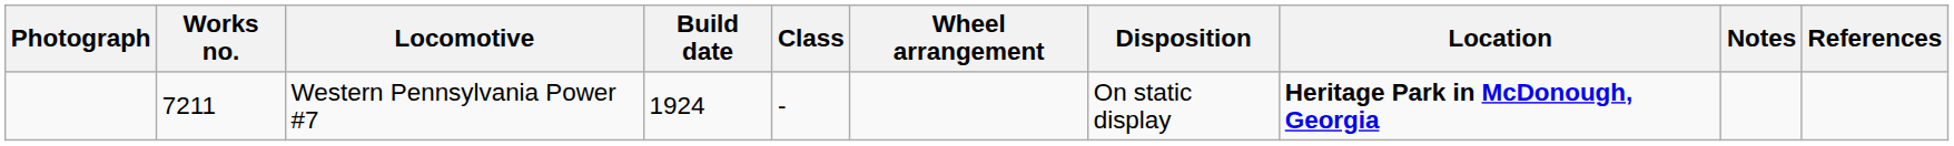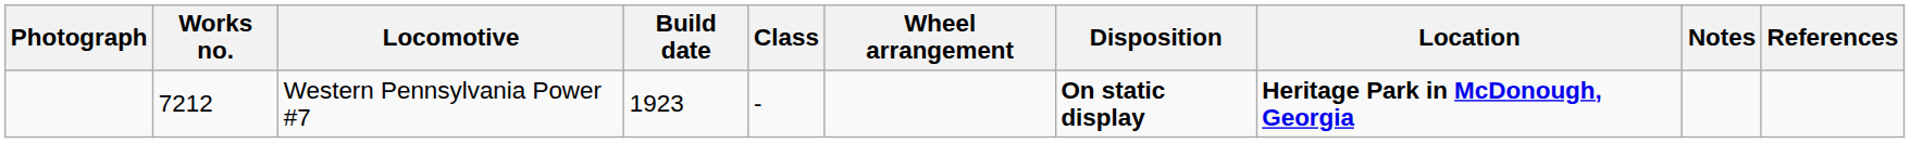Western Pennsylvania Power #7 | Works no.: 7211 -> 7212
Western Pennsylvania Power #7 | Build date: 1924 -> 1923
Western Pennsylvania Power #7 | Disposition: normal -> bold
